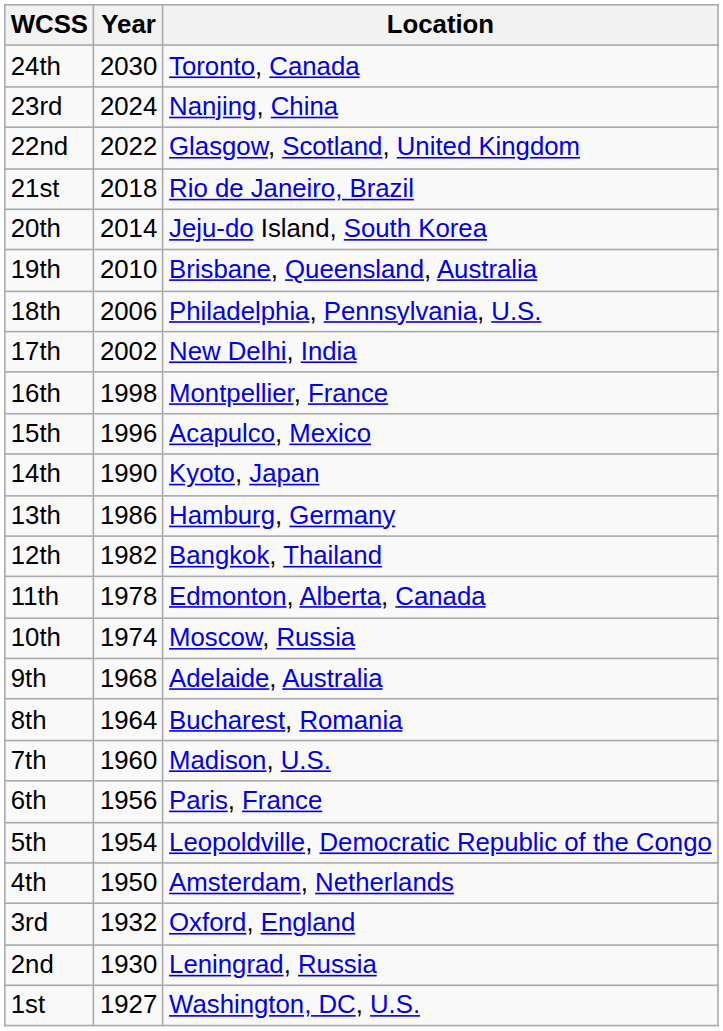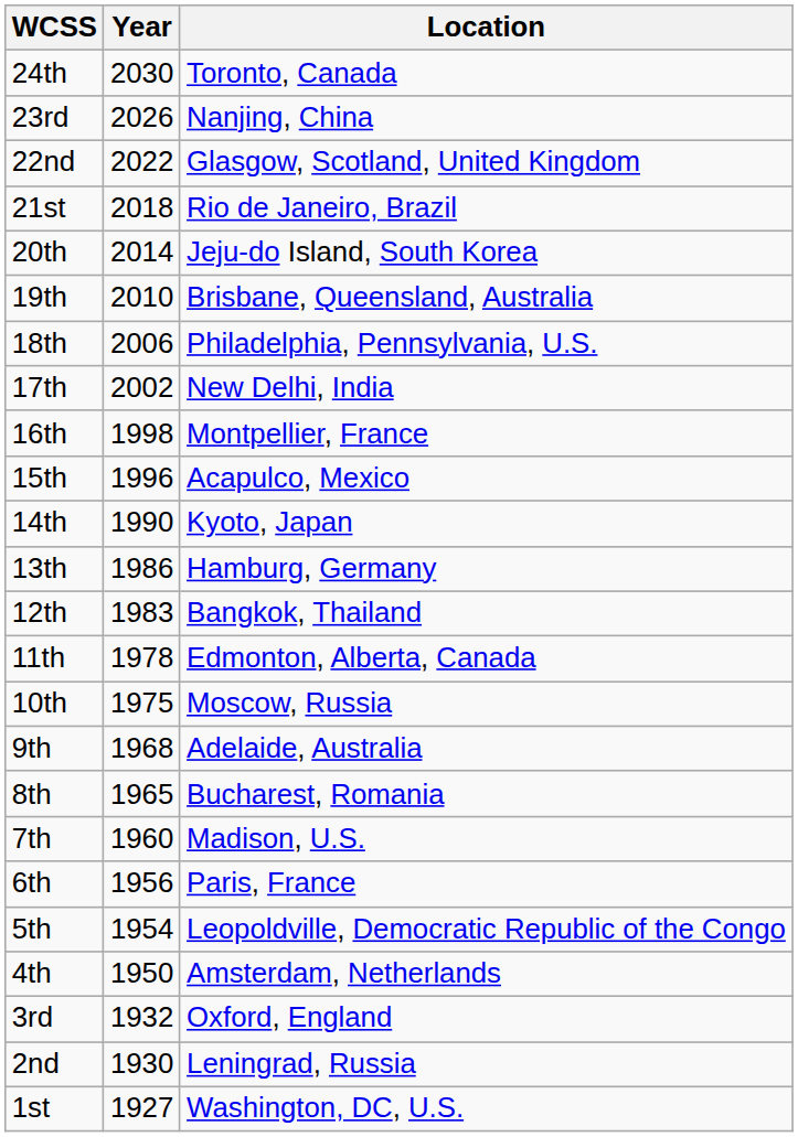23rd | Year: 2024 -> 2026
12th | Year: 1982 -> 1983
10th | Year: 1974 -> 1975
8th | Year: 1964 -> 1965
